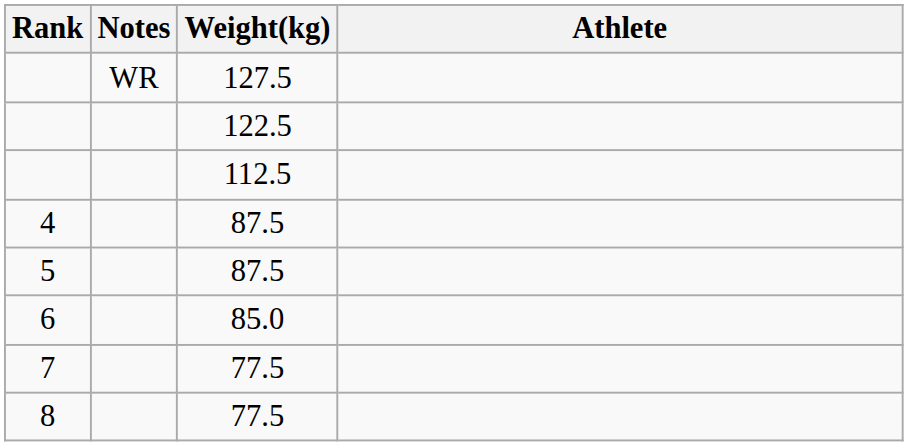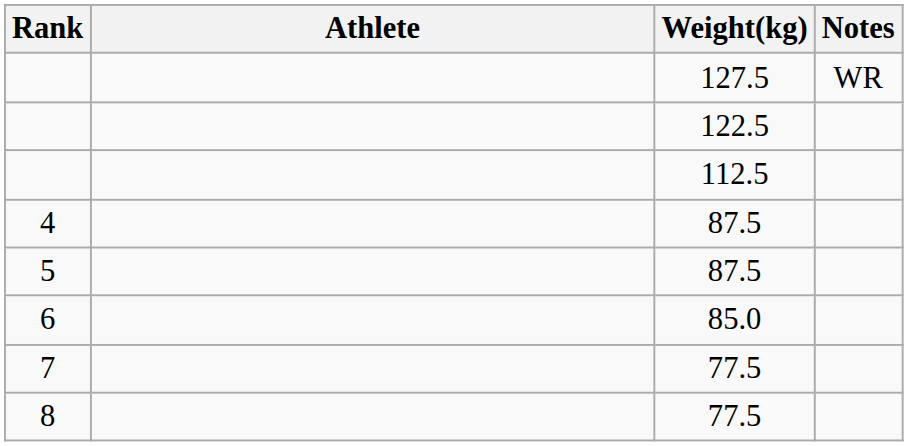columns swapped: Athlete <-> Notes
